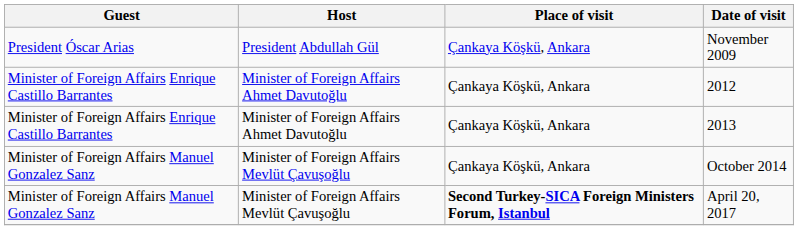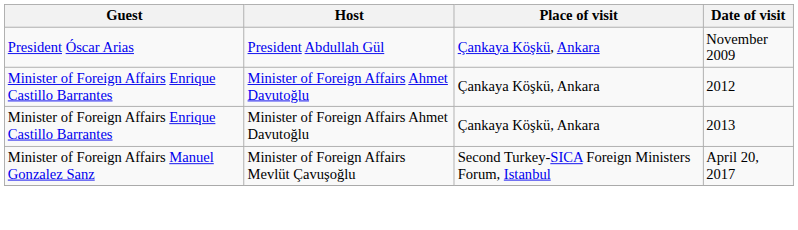- row: Minister of Foreign Affairs Manuel Gonzalez Sanz | Minister of Foreign Affairs Mevlüt Çavuşoğlu | Çankaya Köşkü, Ankara | October 2014
April 20, 2017 | Place of visit: bold -> normal
